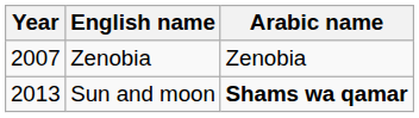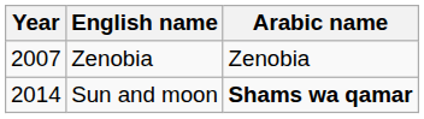Sun and moon | Year: 2013 -> 2014
